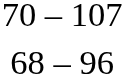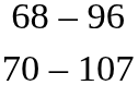rows swapped: 70 – 107 <-> 68 – 96
